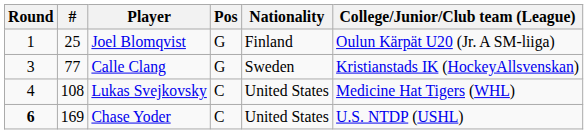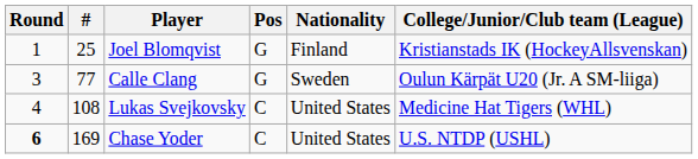Joel Blomqvist | College/Junior/Club team (League): Oulun Kärpät U20 (Jr. A SM-liiga) -> Kristianstads IK (HockeyAllsvenskan)
Calle Clang | College/Junior/Club team (League): Kristianstads IK (HockeyAllsvenskan) -> Oulun Kärpät U20 (Jr. A SM-liiga)
